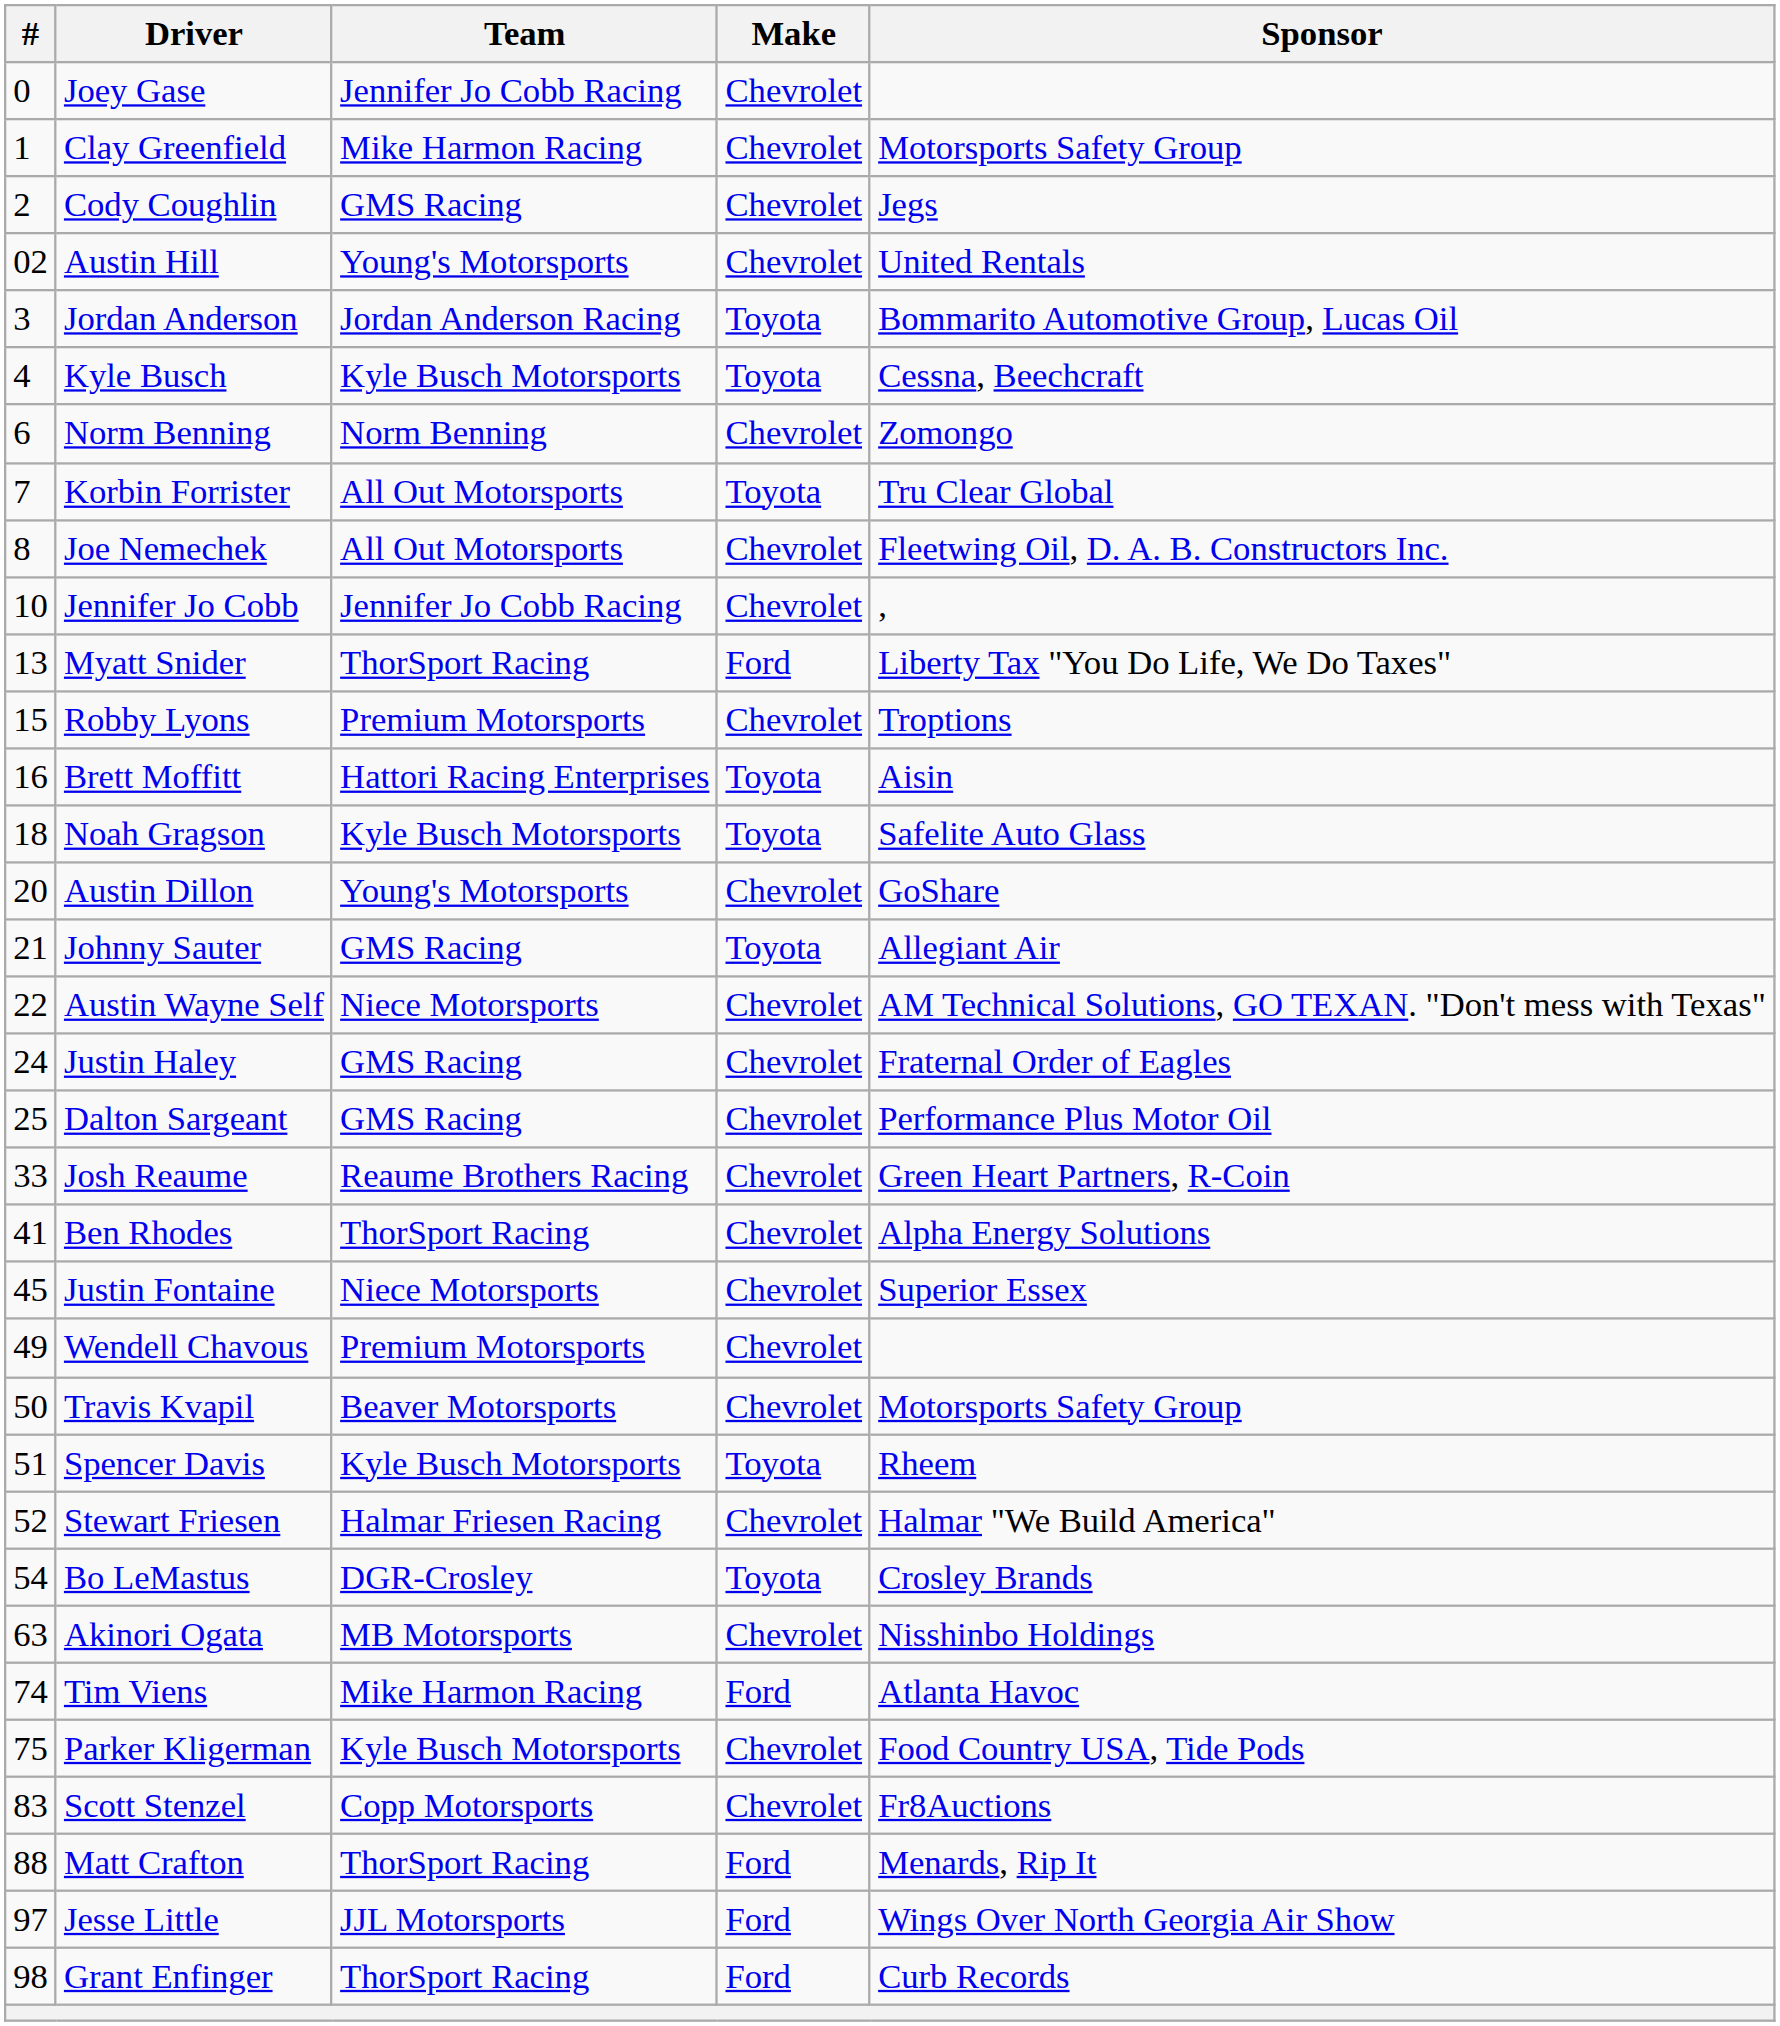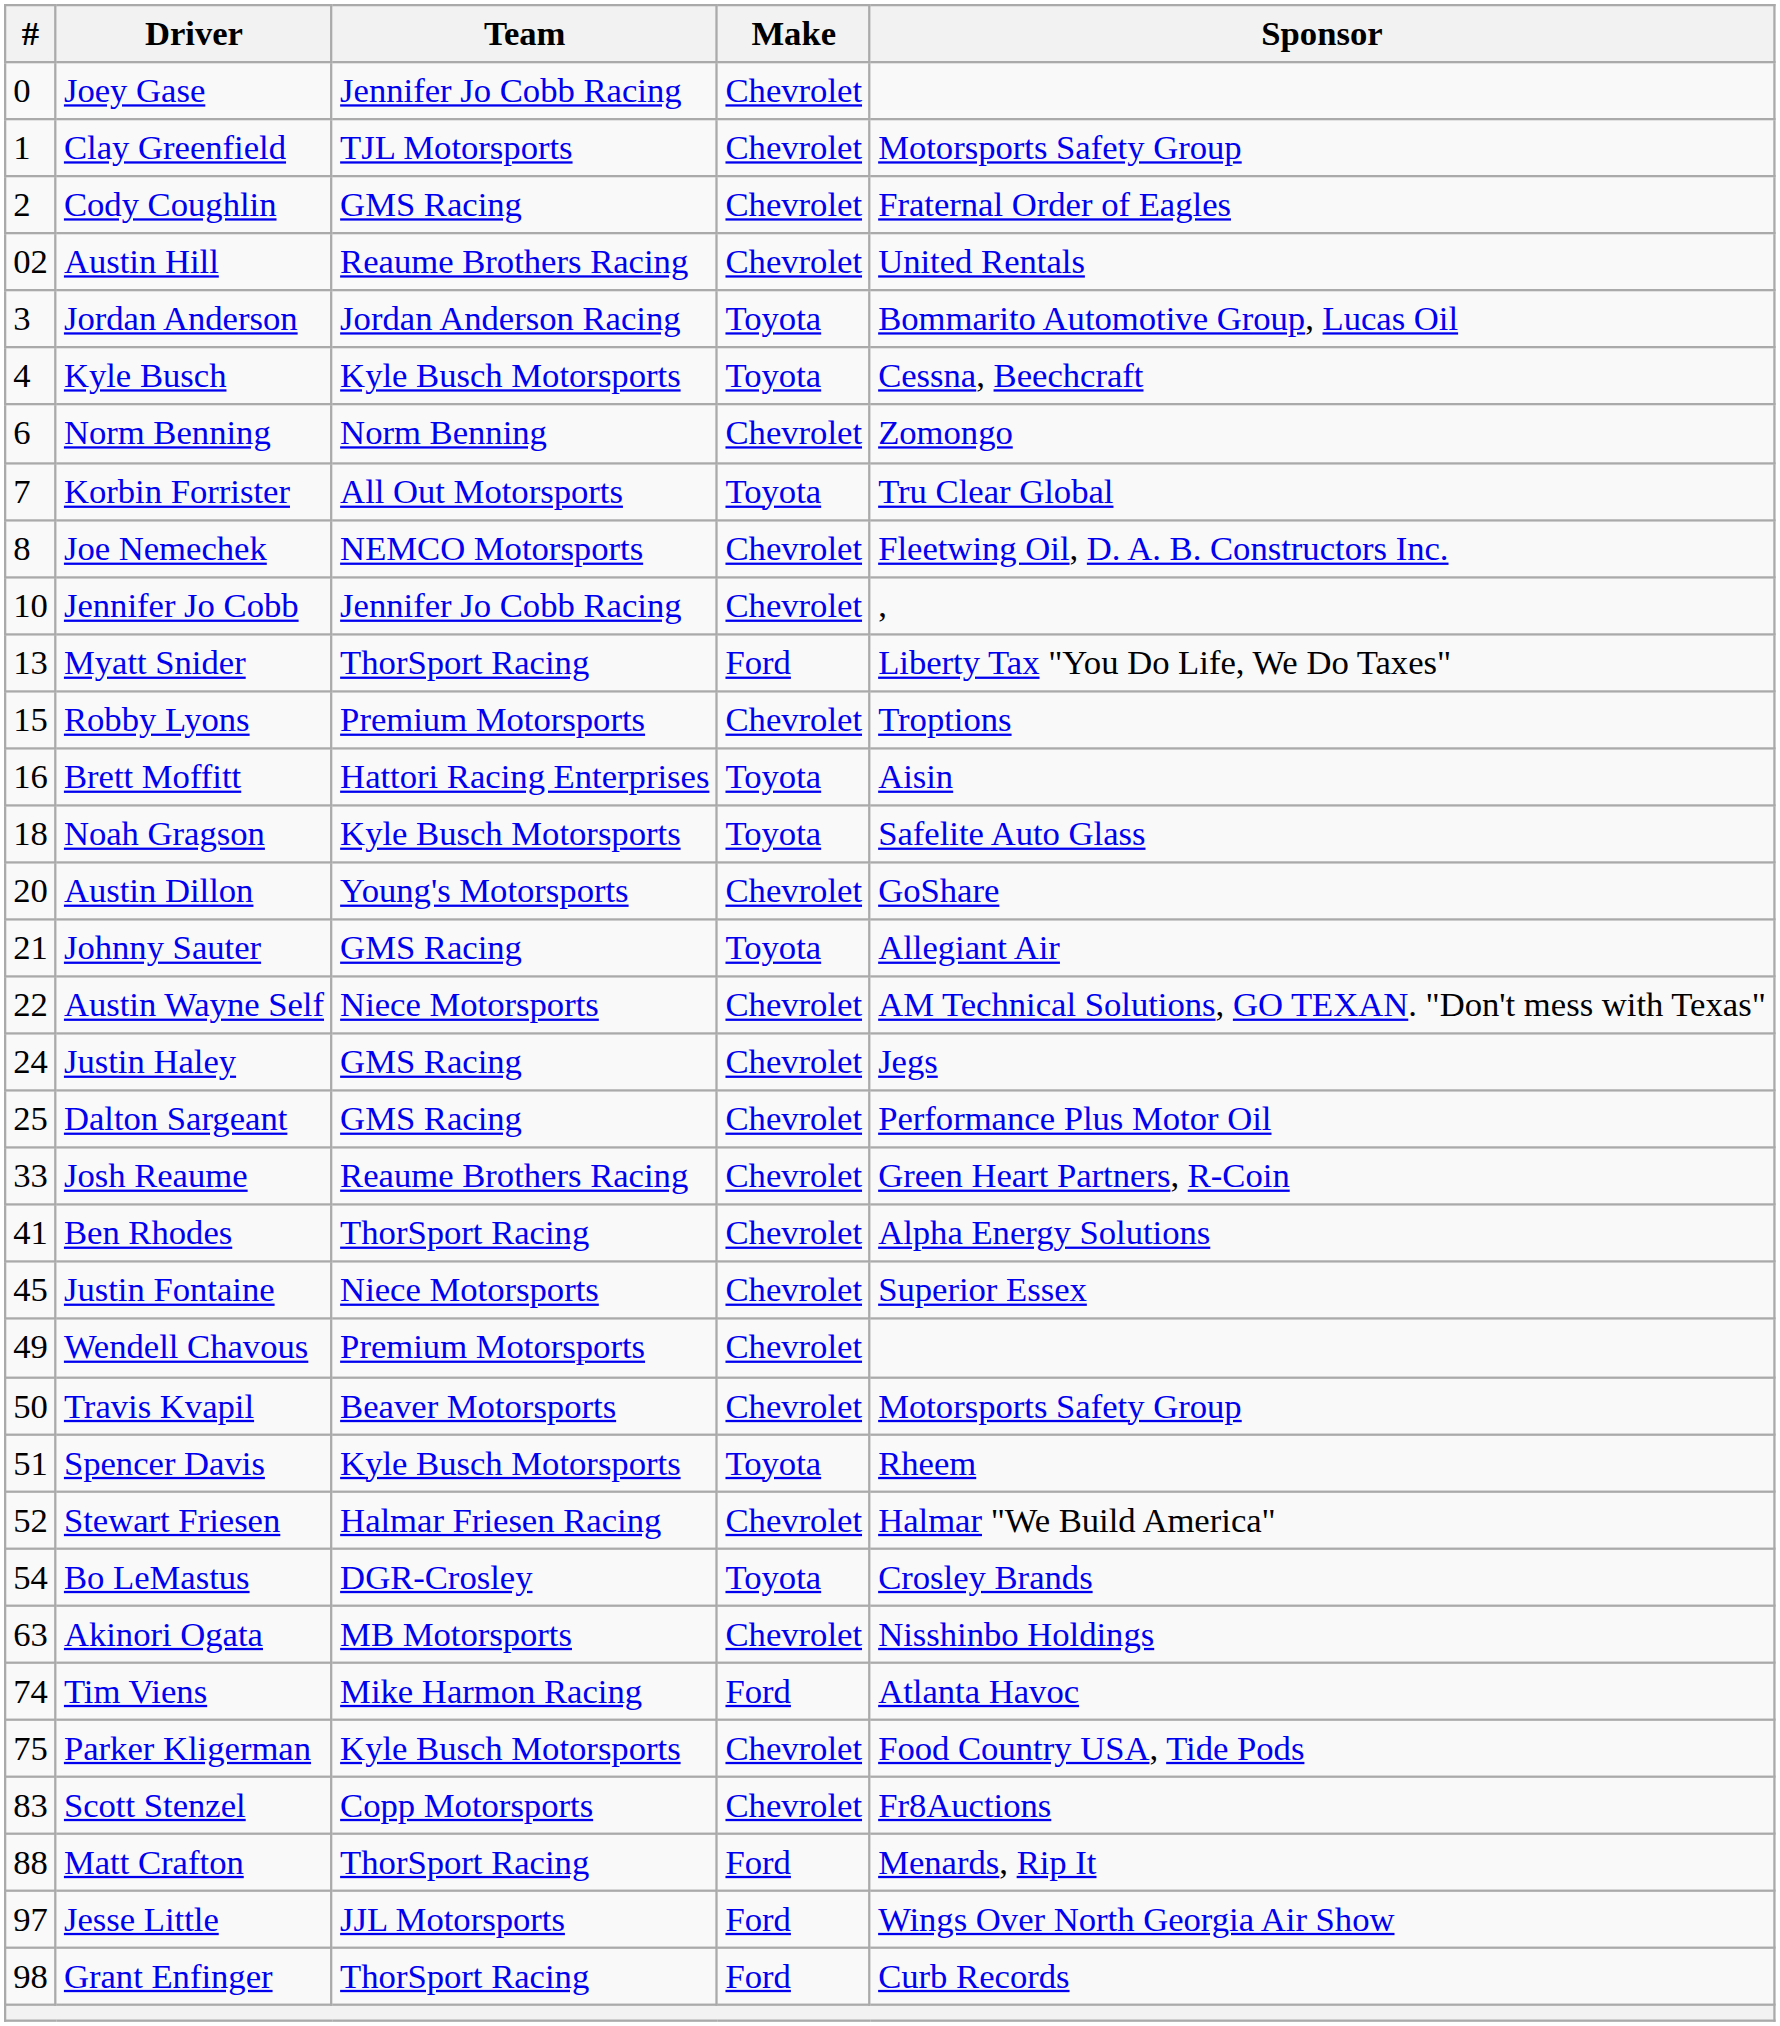Clay Greenfield | Team: Mike Harmon Racing -> TJL Motorsports
Cody Coughlin | Sponsor: Jegs -> Fraternal Order of Eagles
Austin Hill | Team: Young's Motorsports -> Reaume Brothers Racing
Joe Nemechek | Team: All Out Motorsports -> NEMCO Motorsports
Justin Haley | Sponsor: Fraternal Order of Eagles -> Jegs
